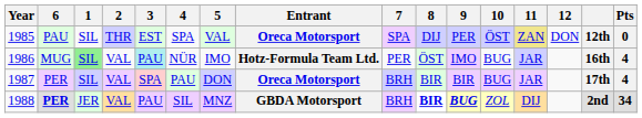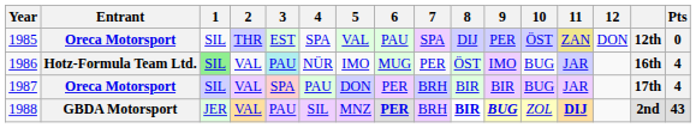columns swapped: Entrant <-> 6
1988 | 11: normal -> bold
1988 | Pts: 34 -> 43
